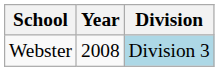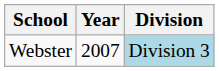Webster | Year: 2008 -> 2007
